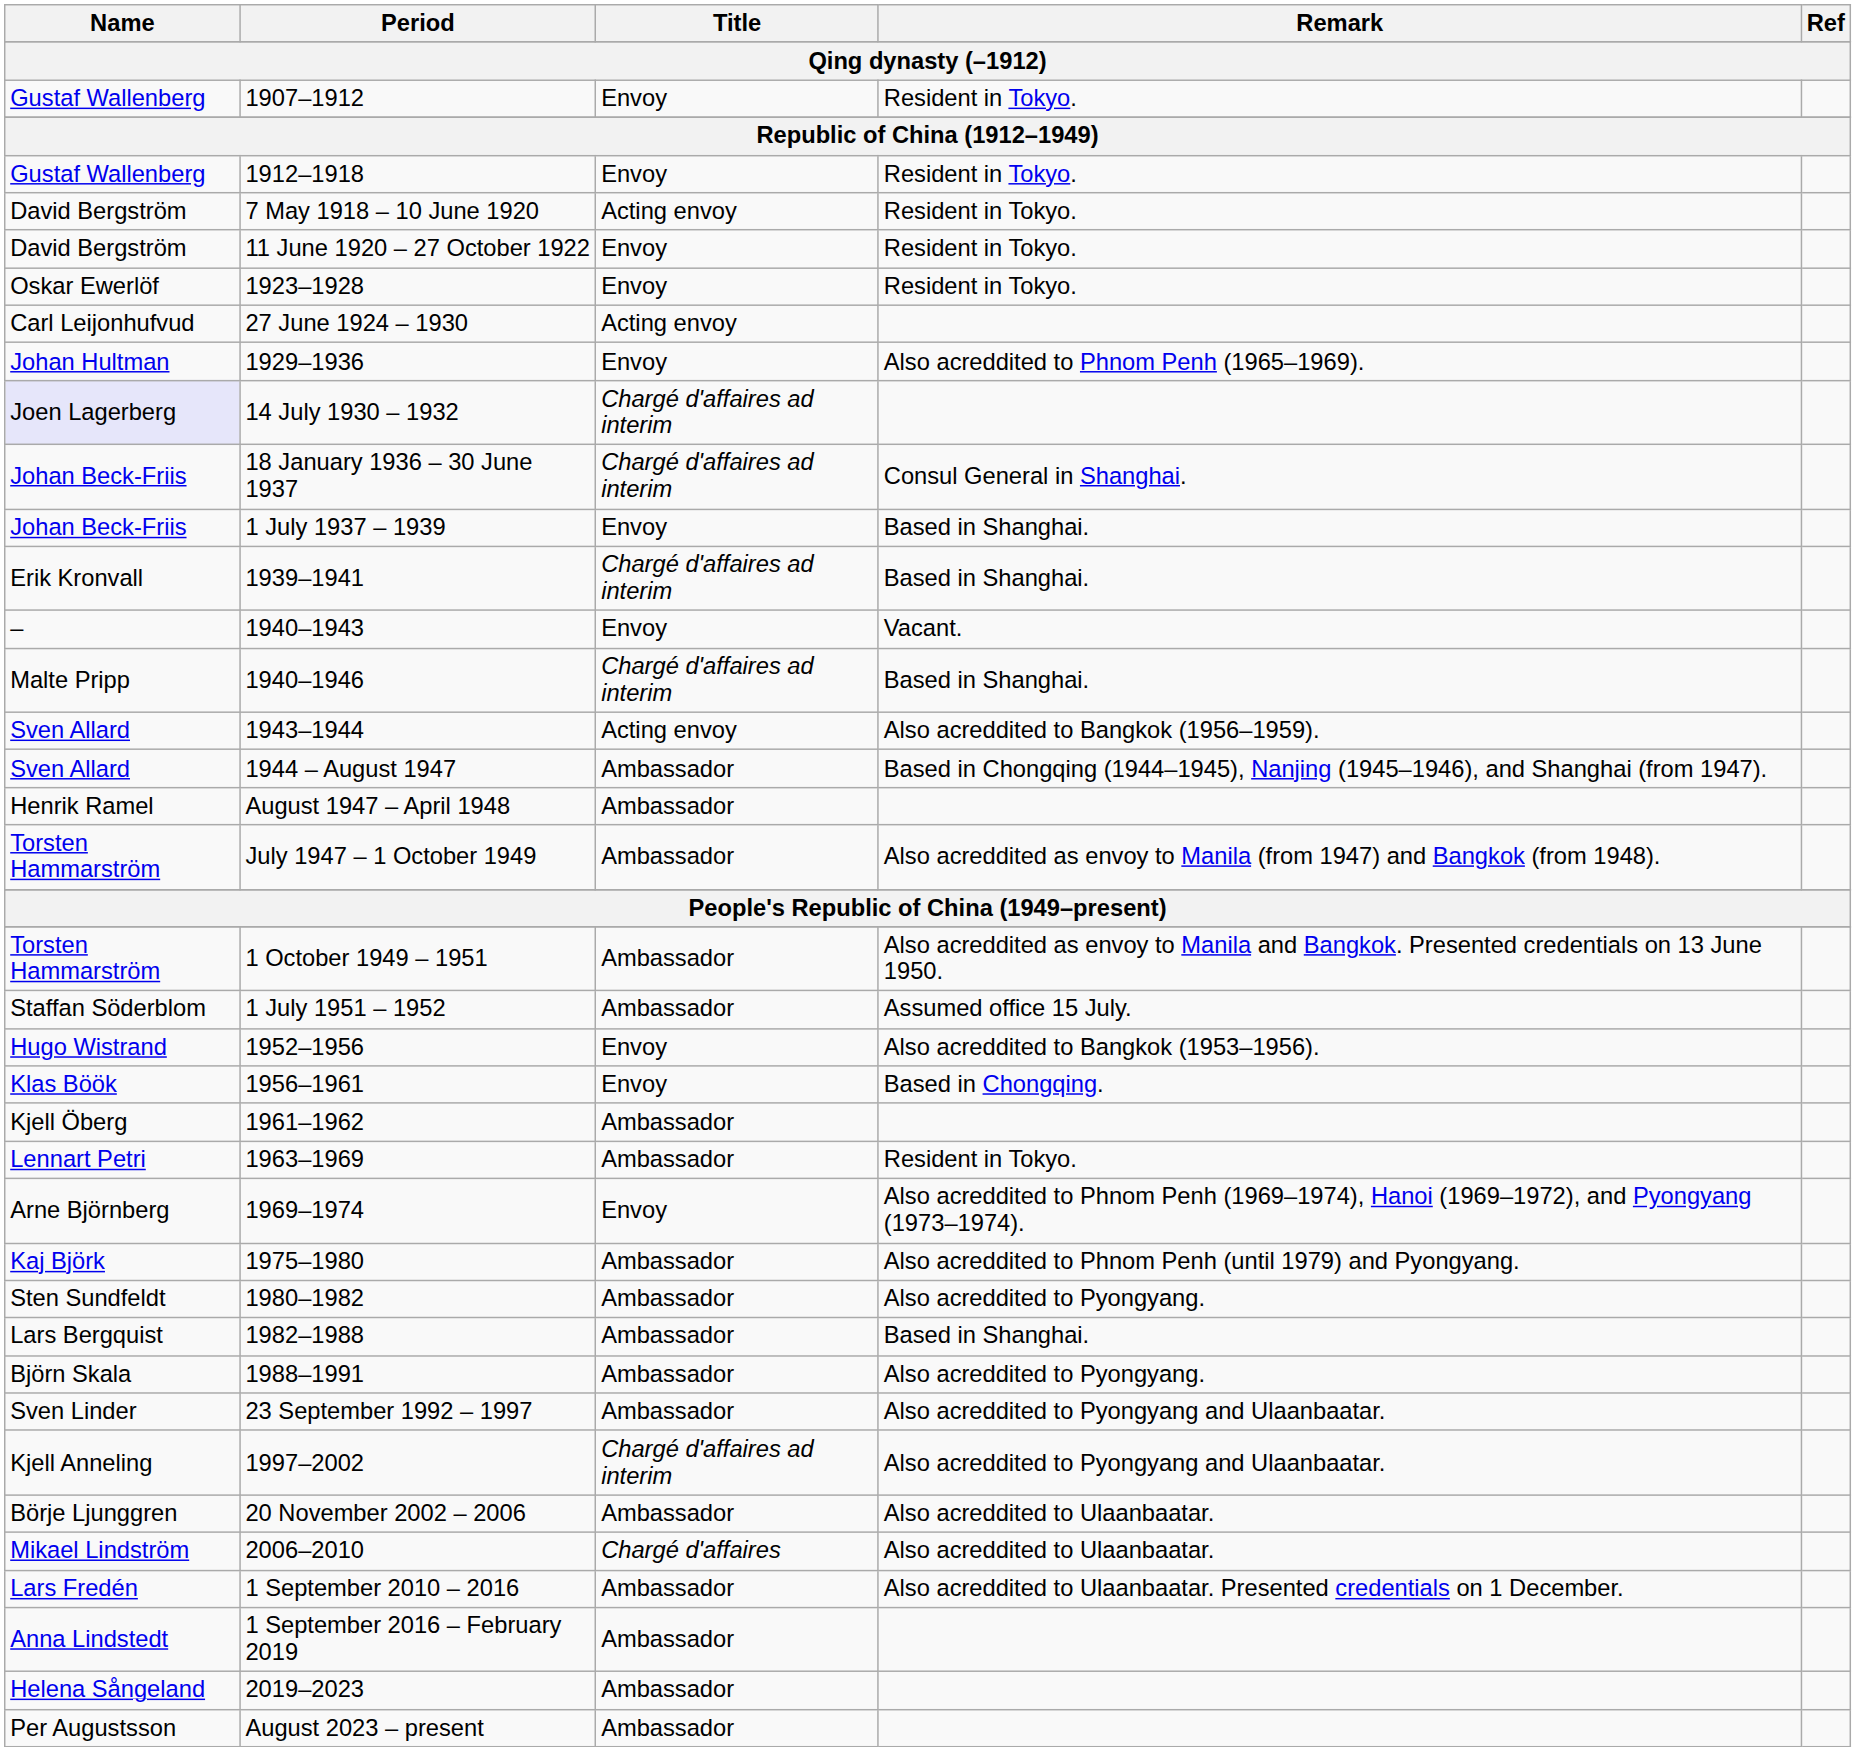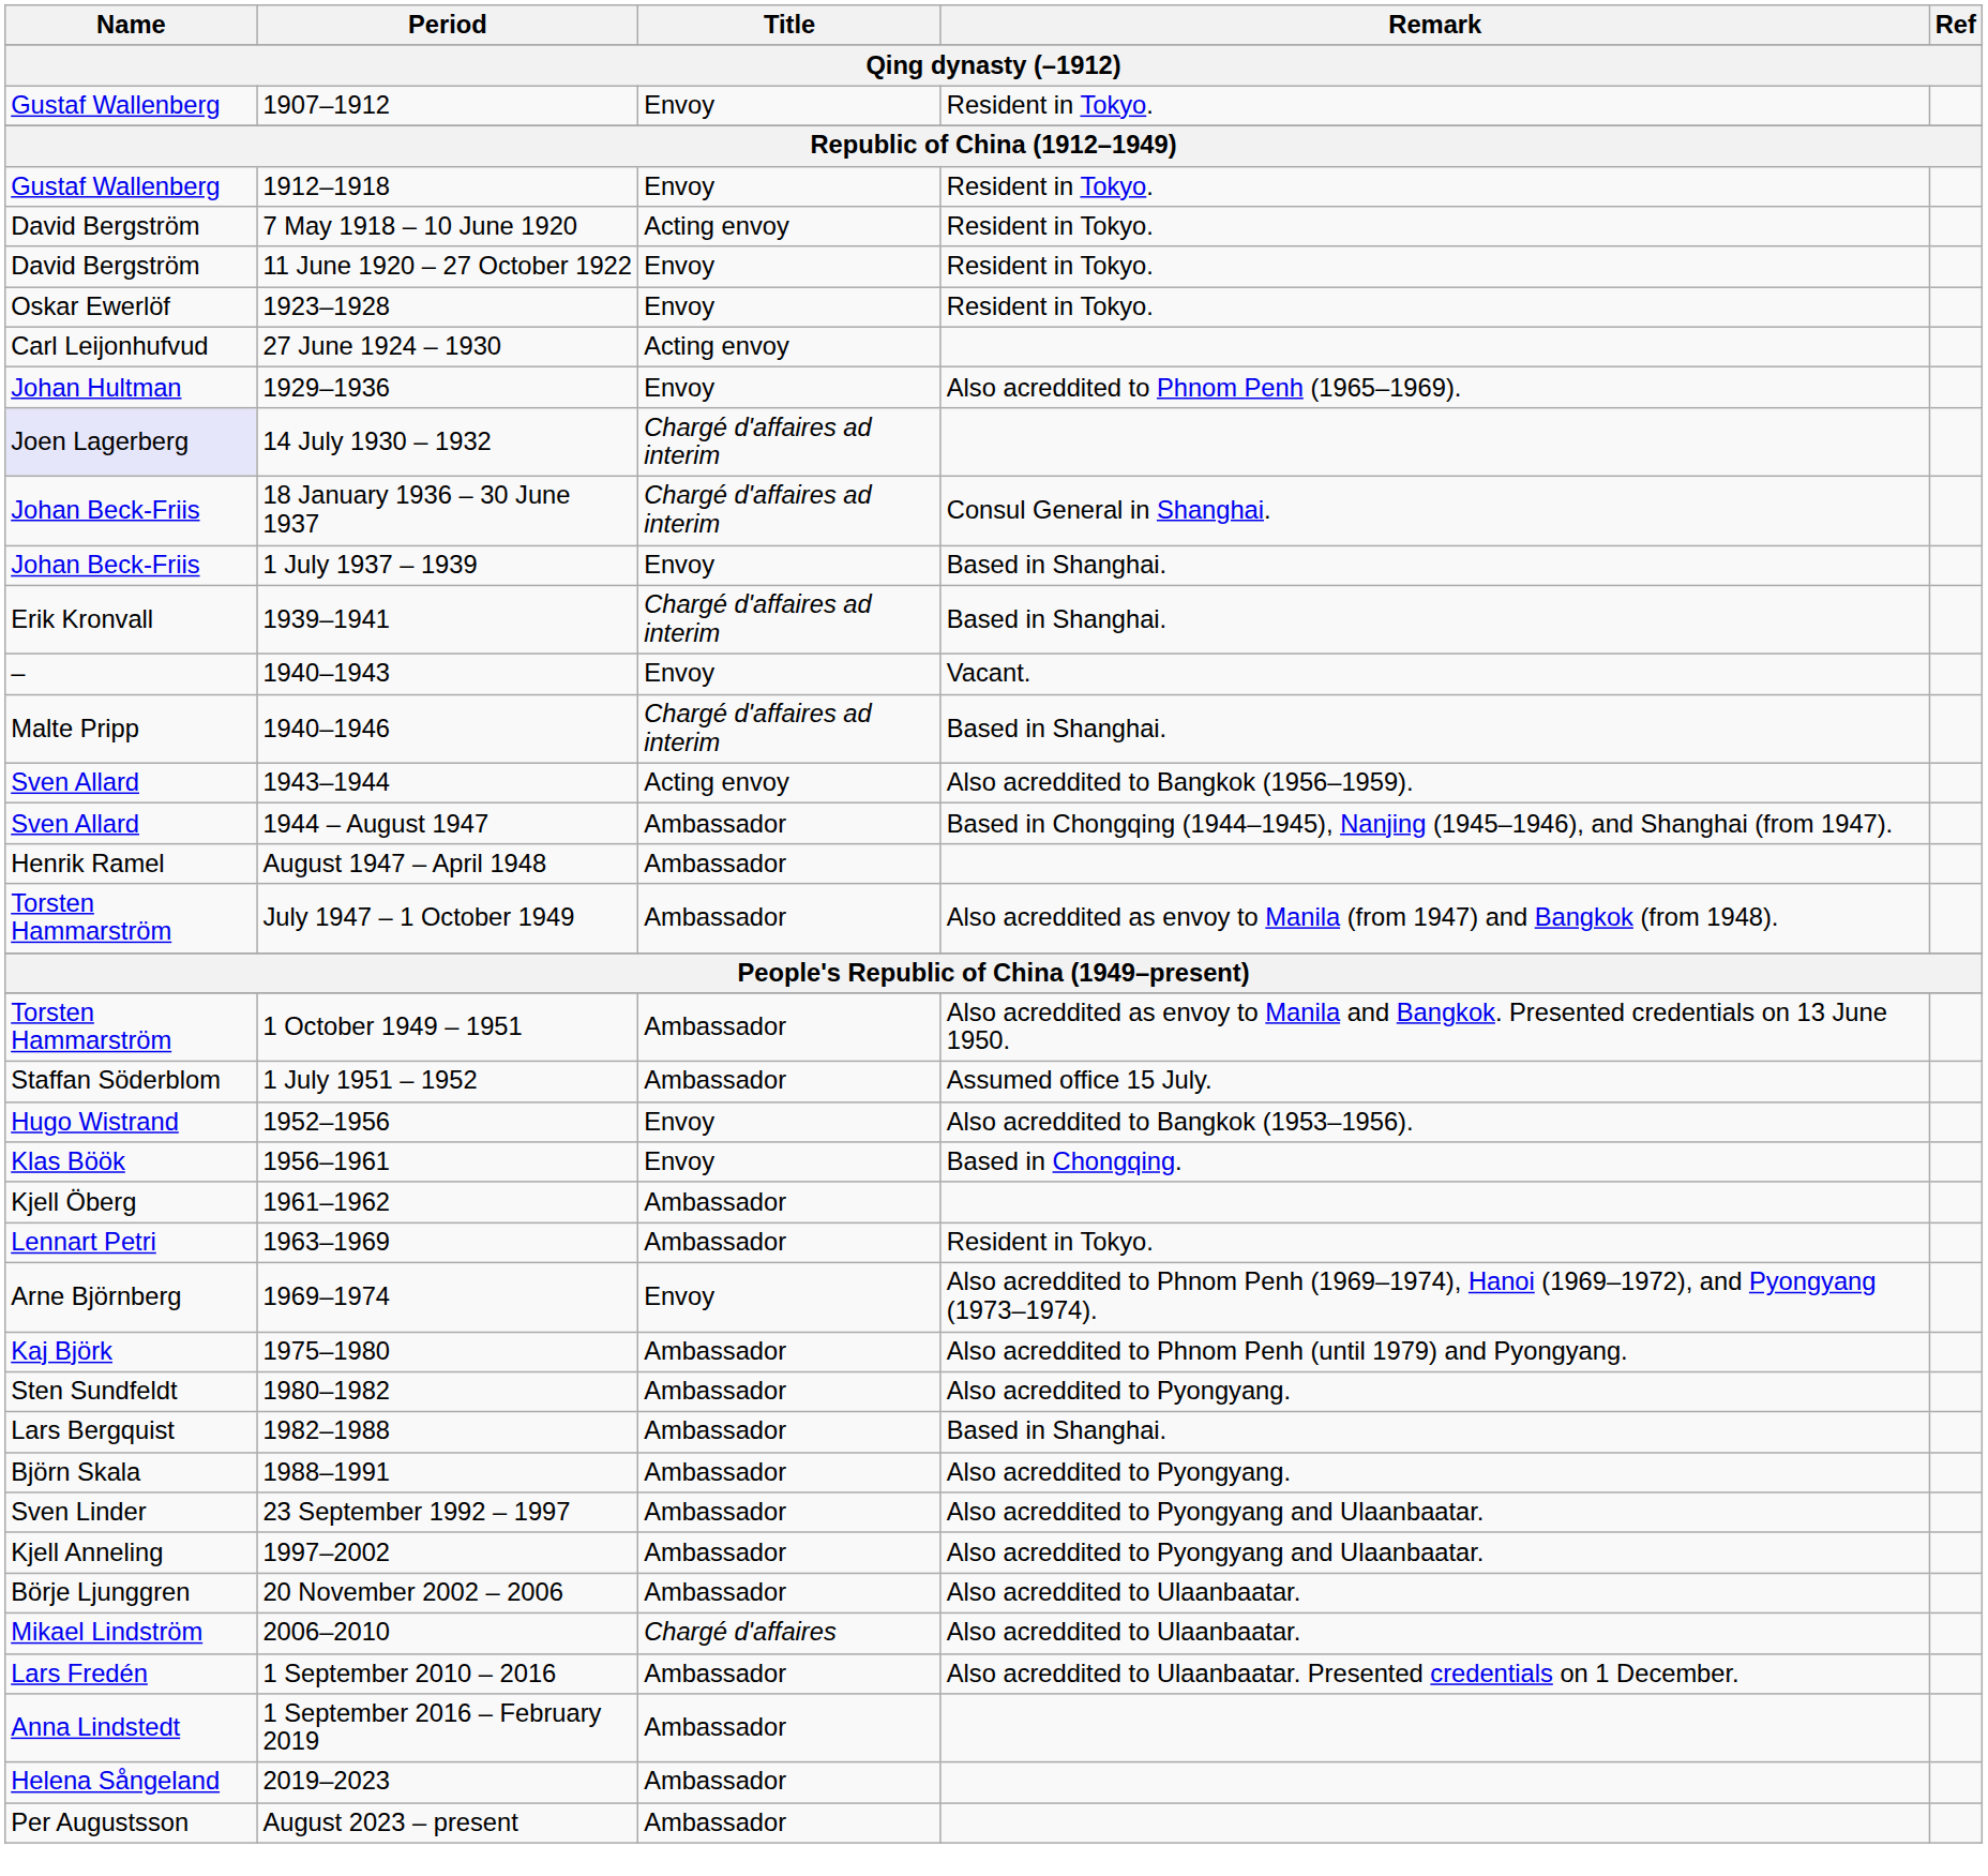1997–2002 | Title: Chargé d'affaires ad interim -> Ambassador
